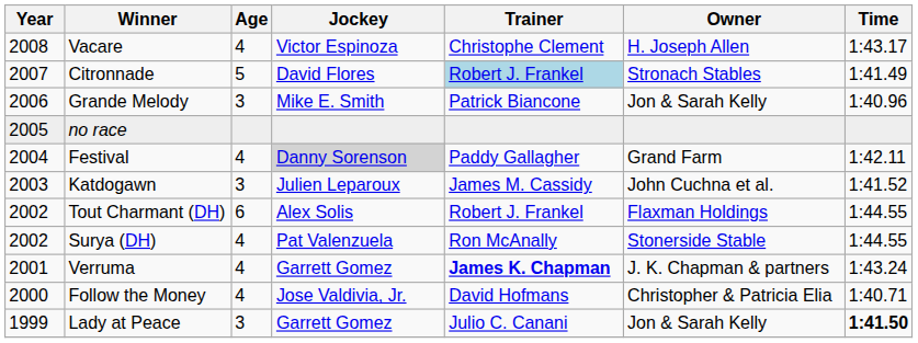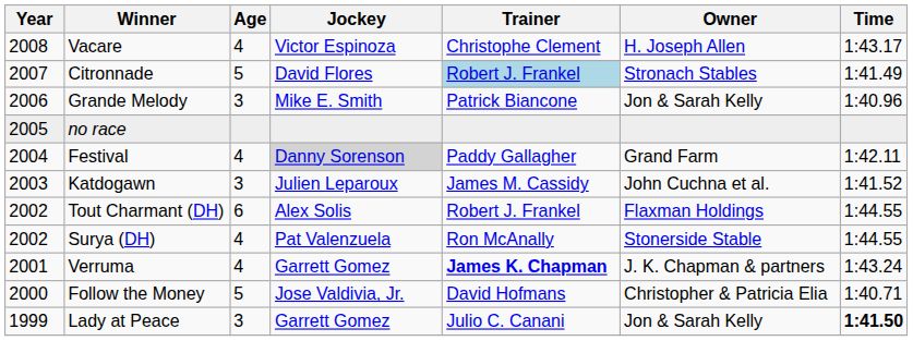Follow the Money | Age: 4 -> 5
